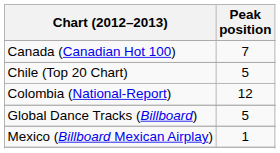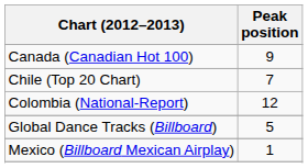Canada (Canadian Hot 100) | Peak position: 7 -> 9
Chile (Top 20 Chart) | Peak position: 5 -> 7
